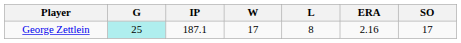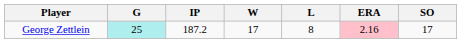George Zettlein | IP: 187.1 -> 187.2
George Zettlein | ERA: no background -> pink background
